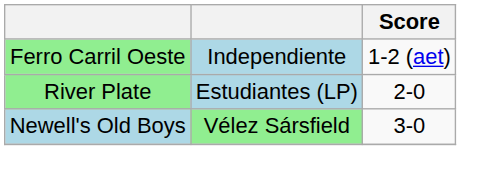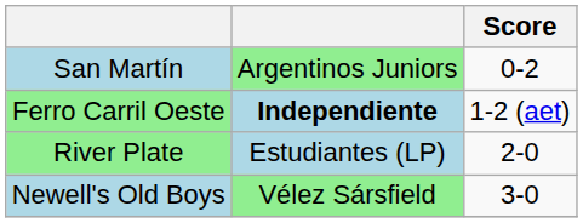+ row: San Martín | Argentinos Juniors | 0-2
Ferro Carril Oeste | column 2: normal -> bold
